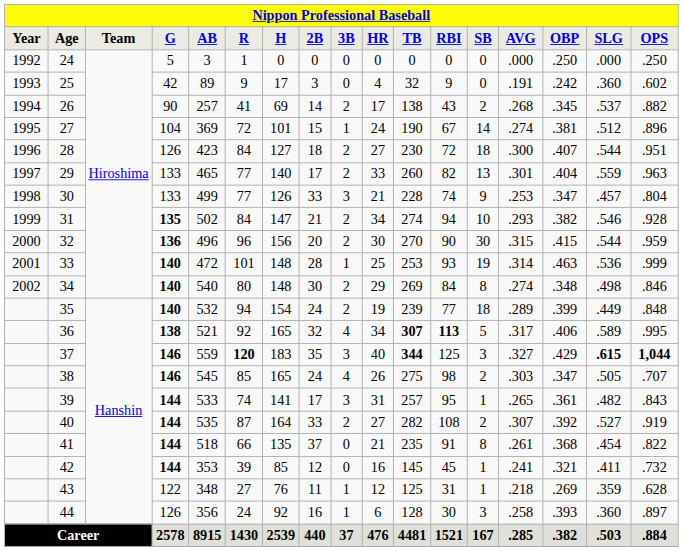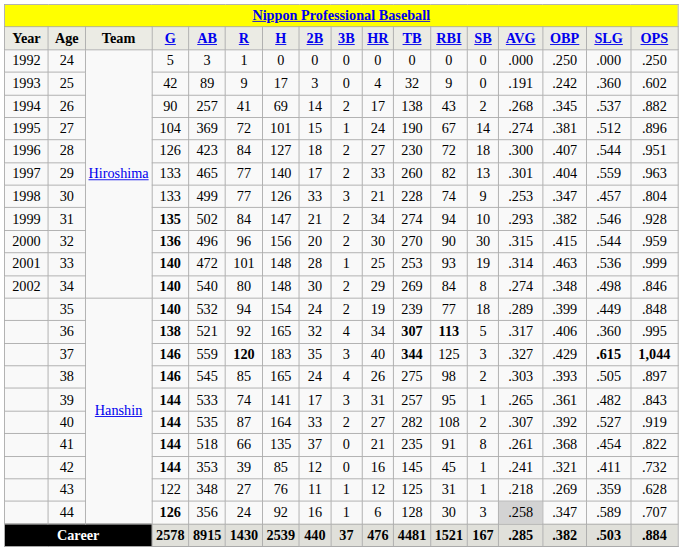36 | SLG: .589 -> .360
38 | OBP: .347 -> .393
38 | OPS: .707 -> .897
44 | G: normal -> bold
44 | AVG: no background -> lightgrey background
44 | OBP: .393 -> .347
44 | SLG: .360 -> .589
44 | OPS: .897 -> .707
